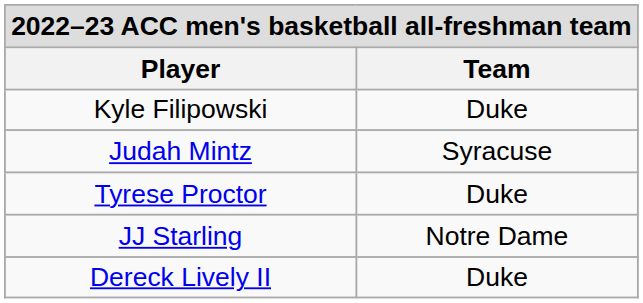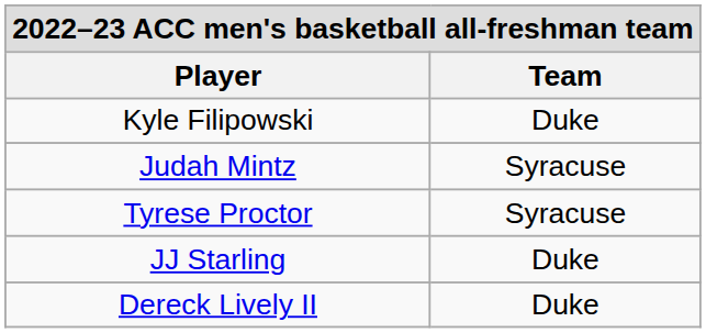Tyrese Proctor | Team: Duke -> Syracuse
JJ Starling | Team: Notre Dame -> Duke
